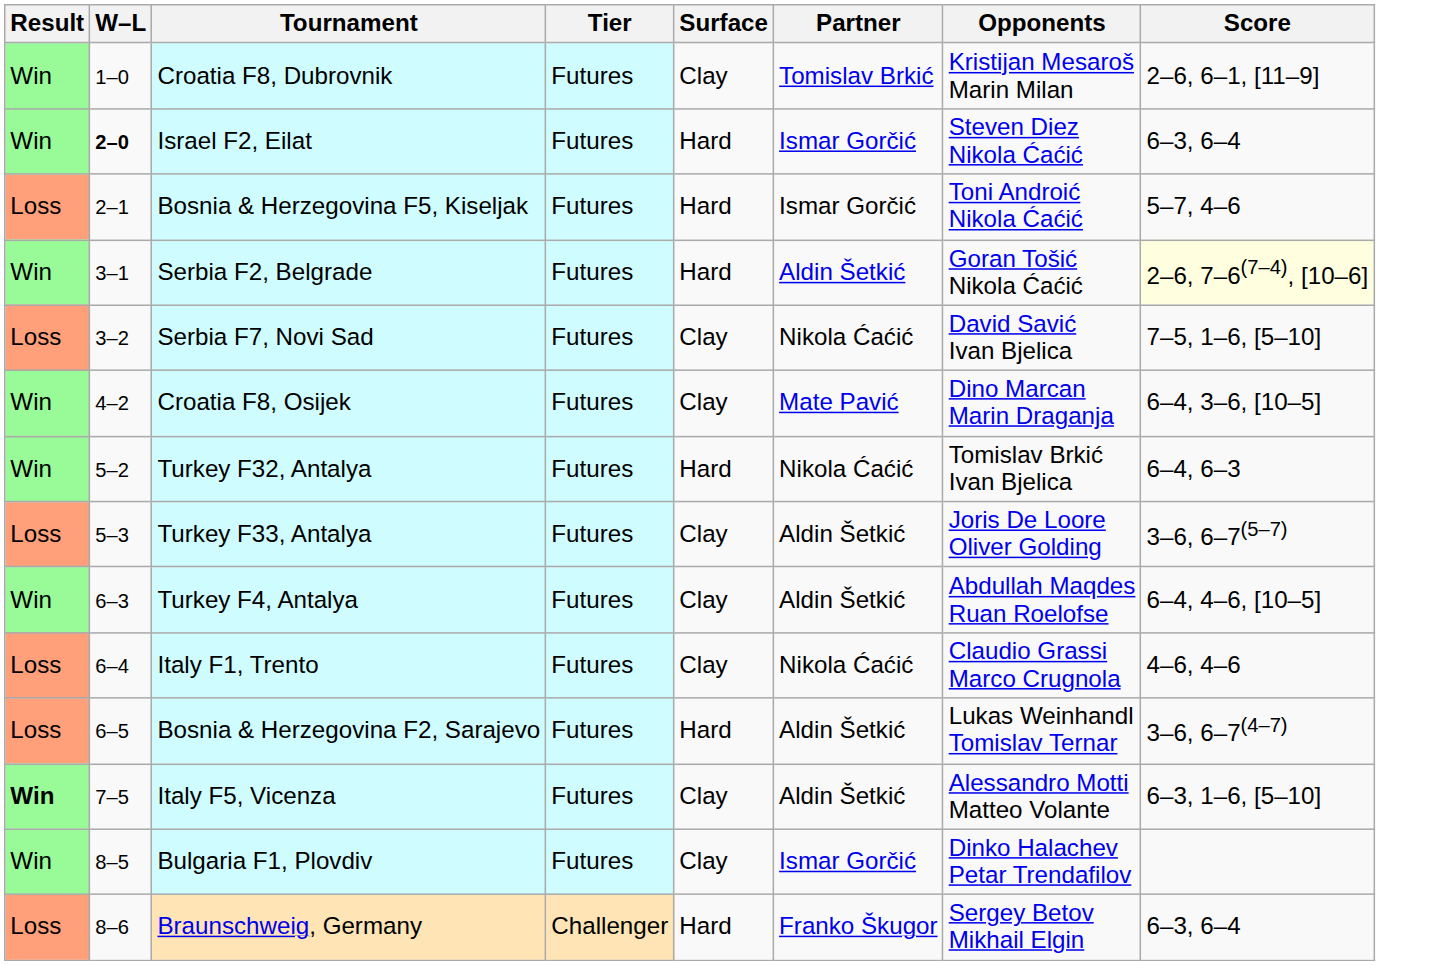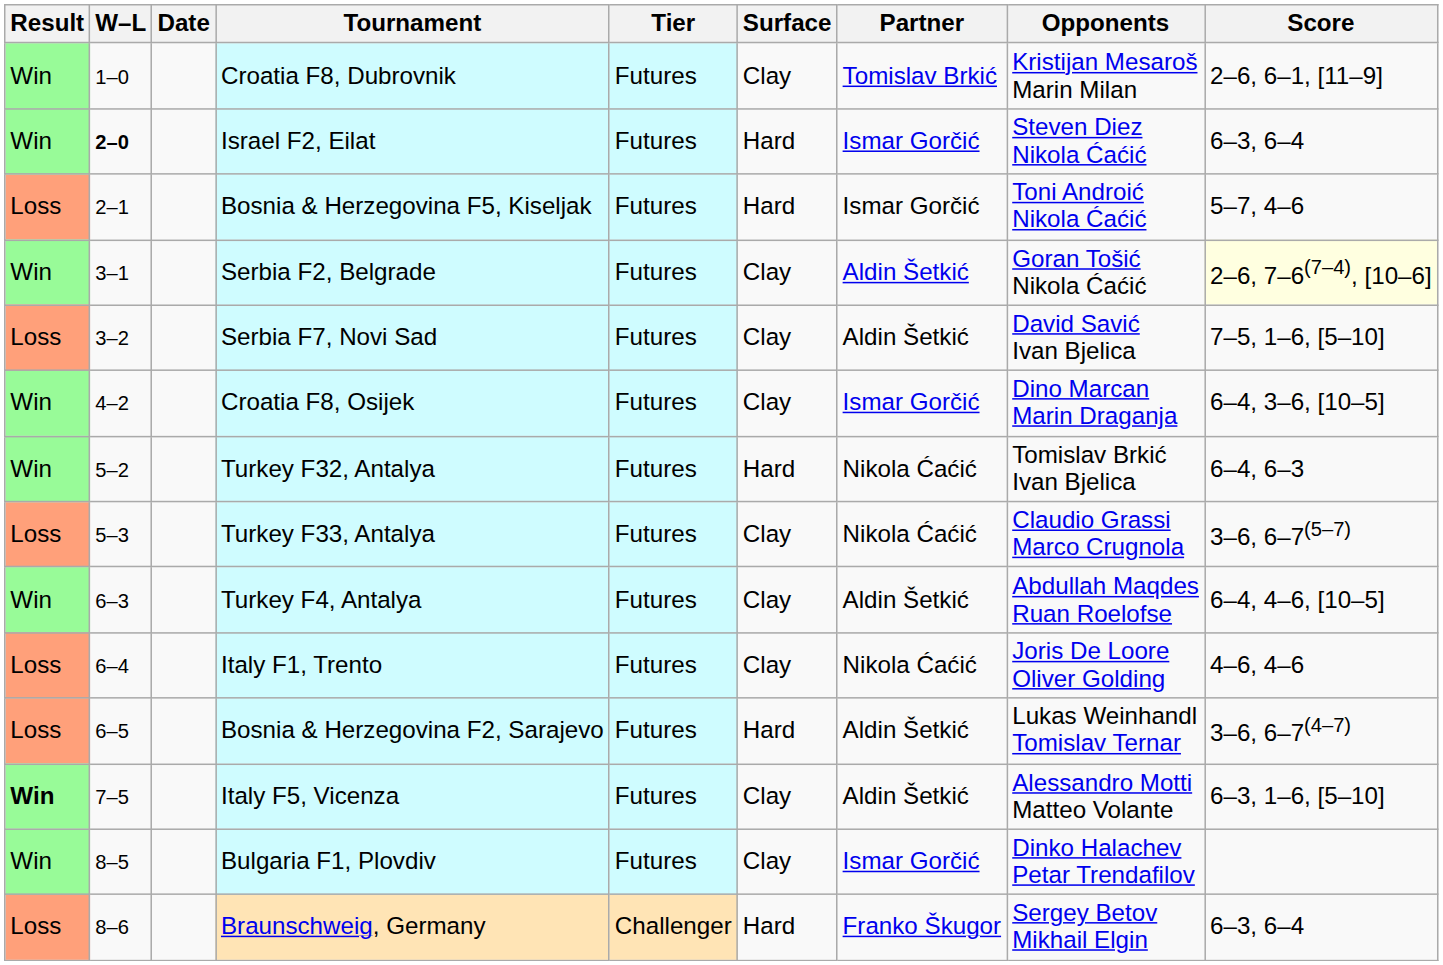+ column: Date
Serbia F2, Belgrade | Surface: Hard -> Clay
Serbia F7, Novi Sad | Partner: Nikola Ćaćić -> Aldin Šetkić
Croatia F8, Osijek | Partner: Mate Pavić -> Ismar Gorčić
Turkey F33, Antalya | Partner: Aldin Šetkić -> Nikola Ćaćić
Turkey F33, Antalya | Opponents: Joris De Loore Oliver Golding -> Claudio Grassi Marco Crugnola
Italy F1, Trento | Opponents: Claudio Grassi Marco Crugnola -> Joris De Loore Oliver Golding
